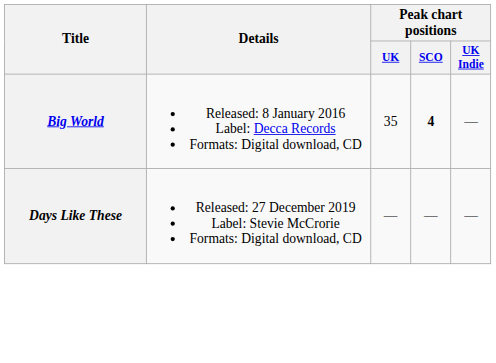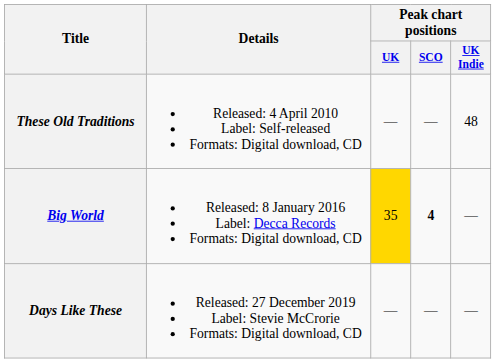+ row: These Old Traditions | Released: 4 April 2010 Label: Self-released Formats: Digital download, CD | — | — | 48
Big World | Peak chart positions / UK: no background -> gold background
